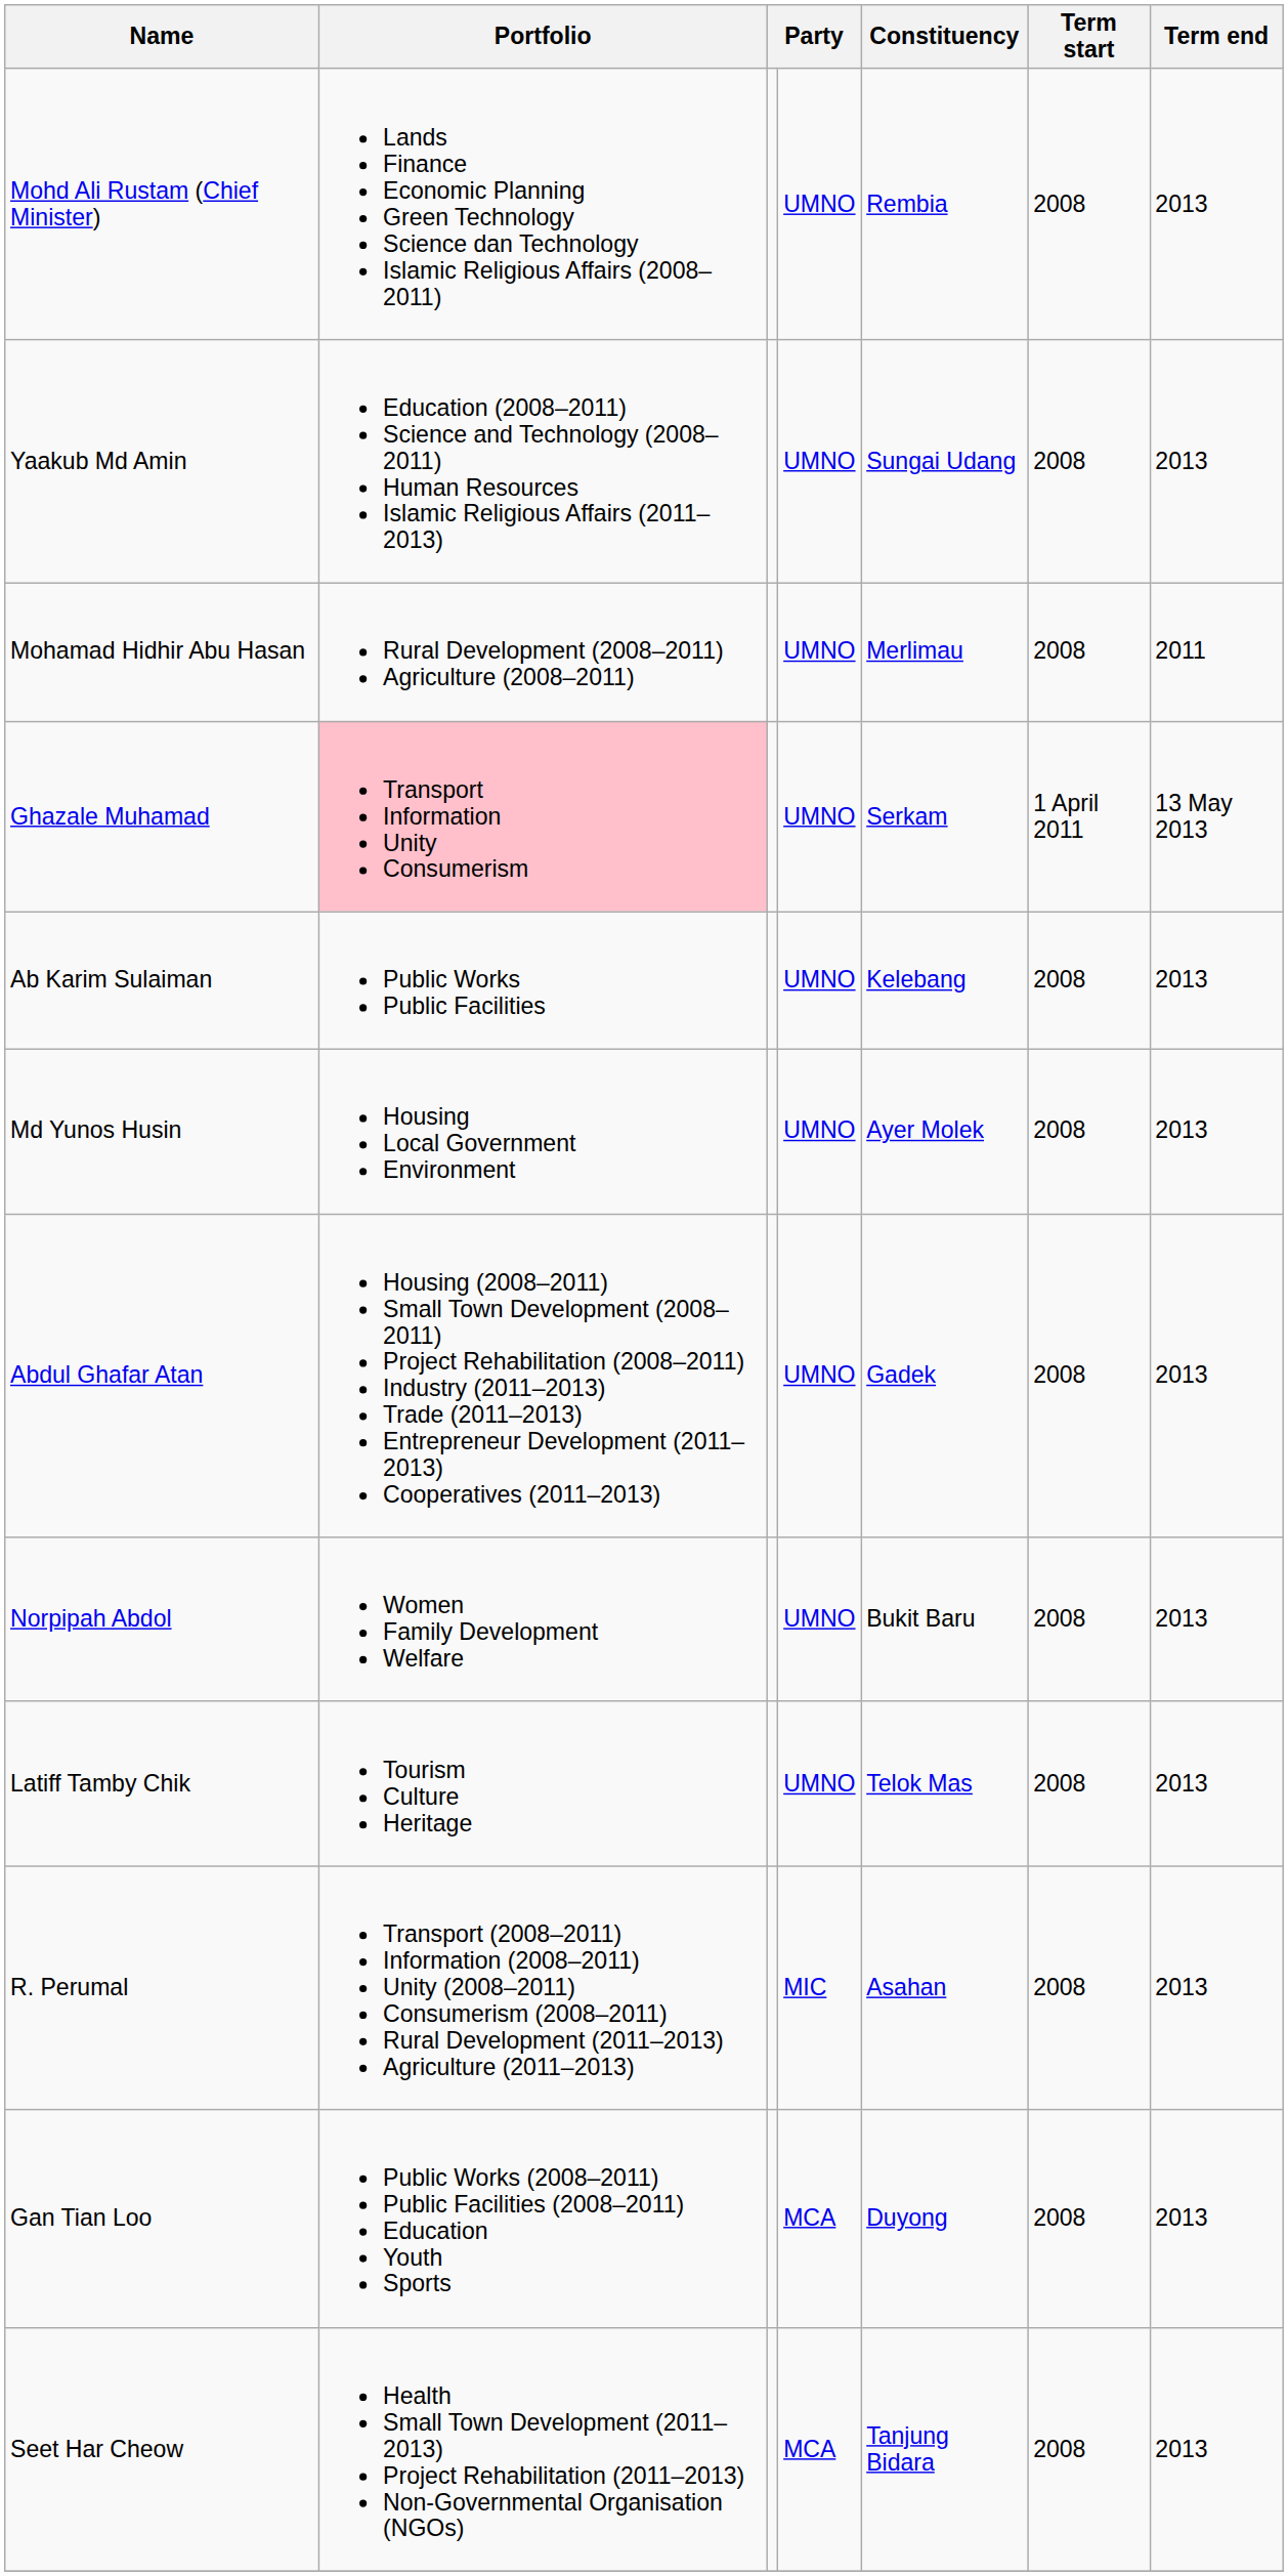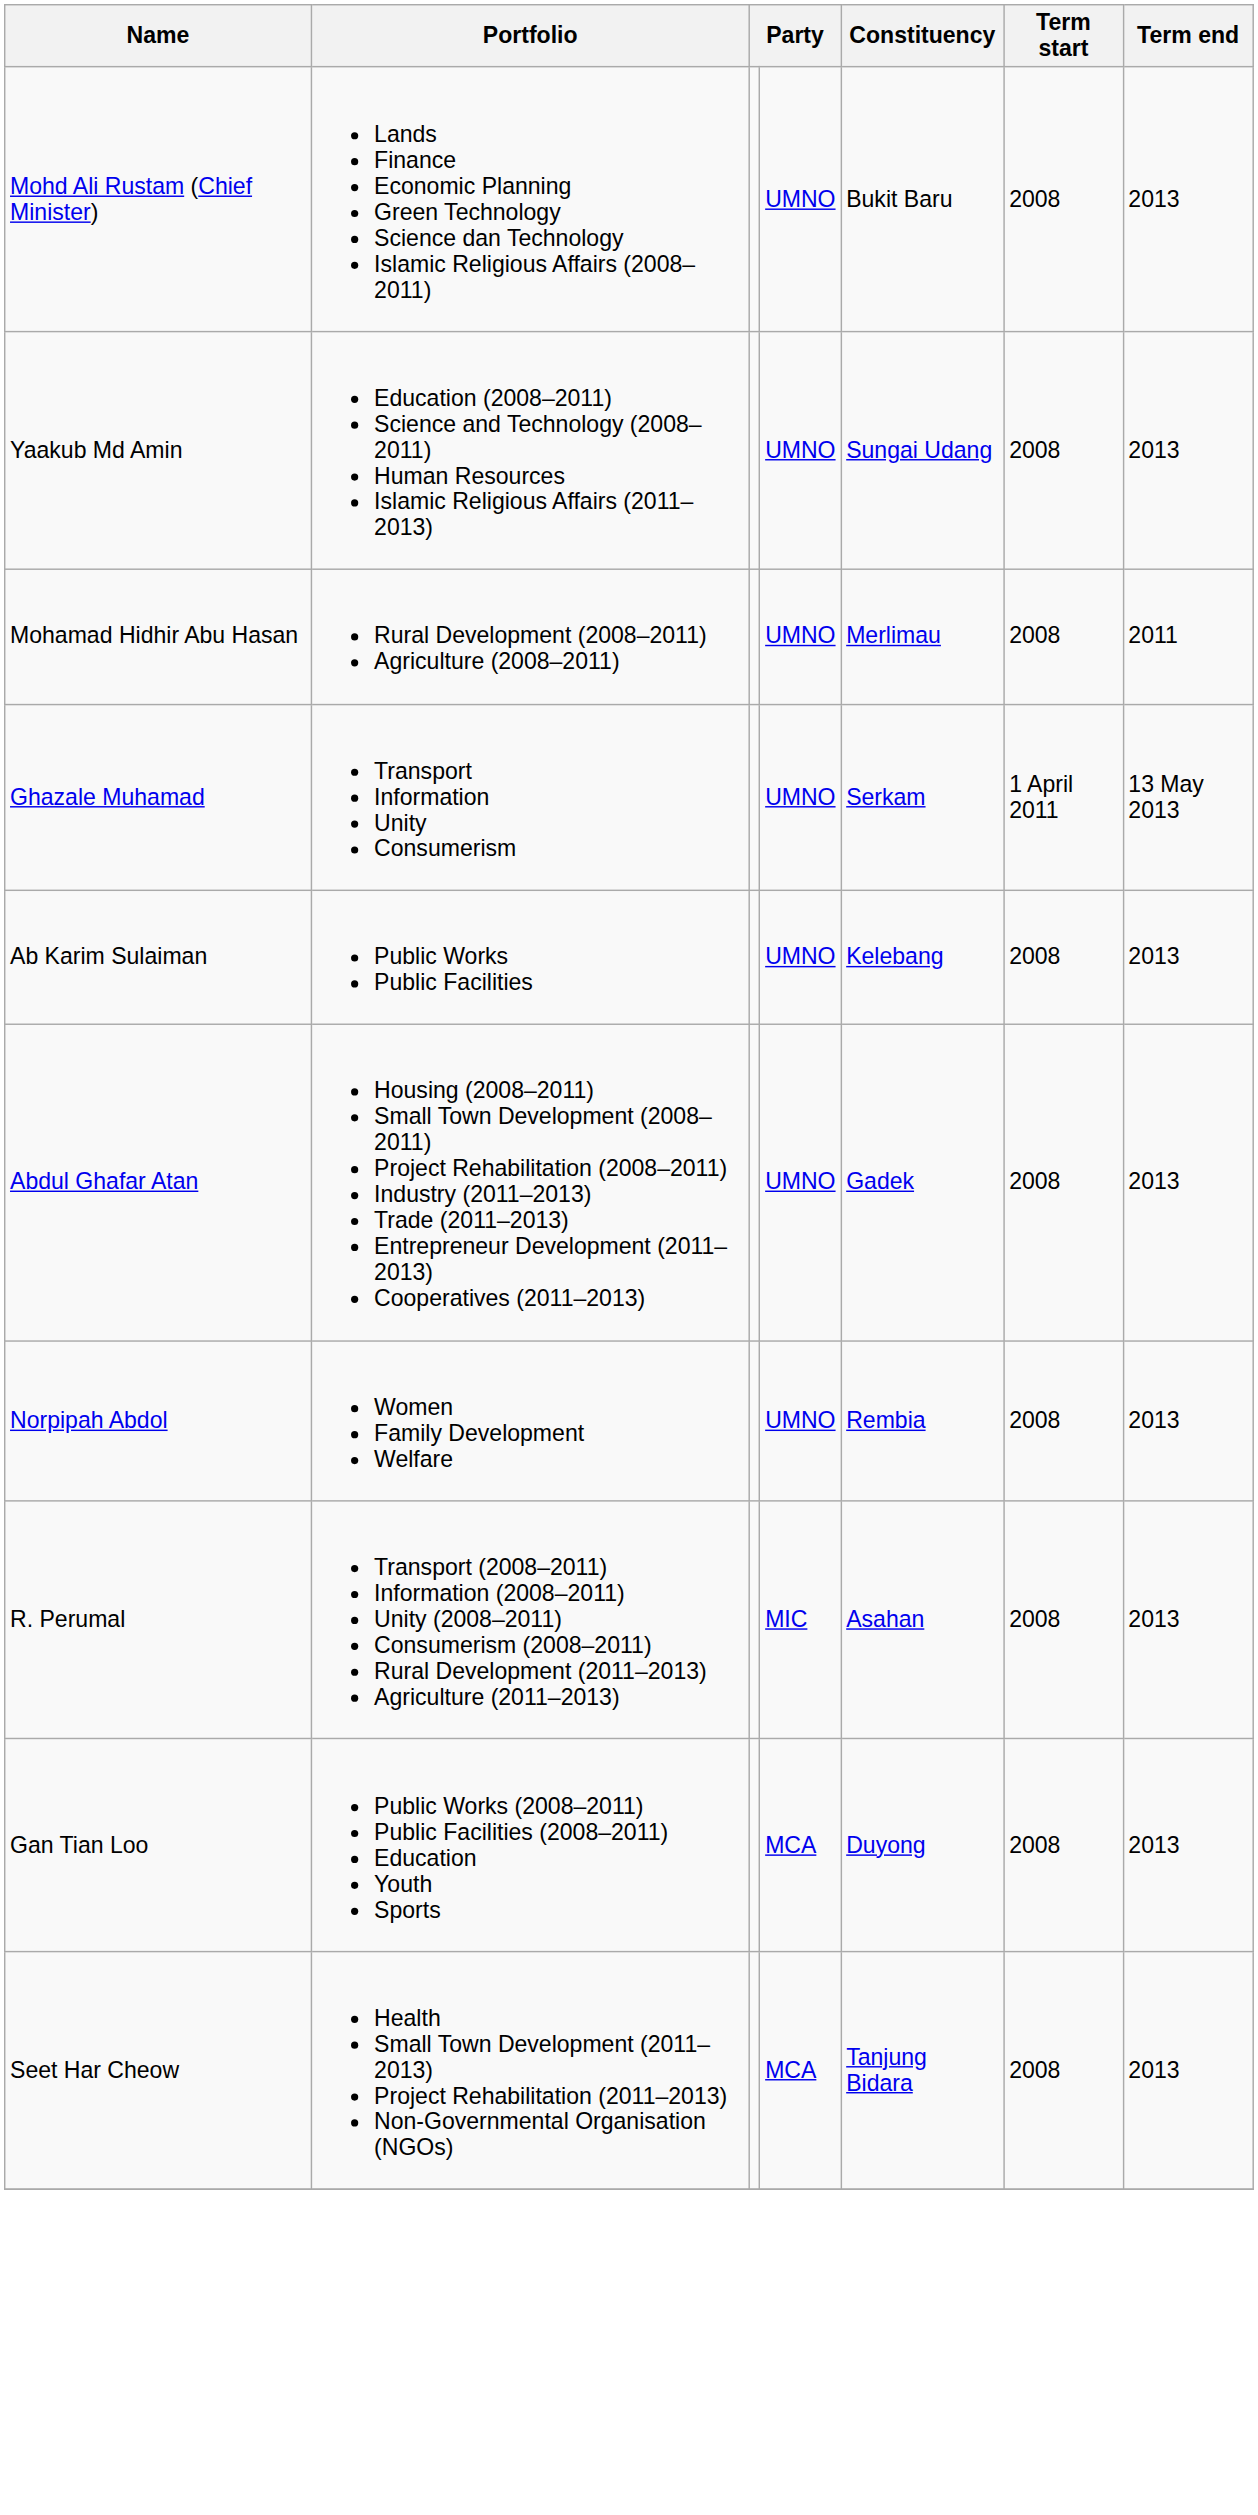Mohd Ali Rustam (Chief Minister) | Constituency: Rembia -> Bukit Baru
Ghazale Muhamad | Portfolio: pink background -> no background
- row: Md Yunos Husin | Housing Local Government Environment | UMNO | Ayer Molek | 2008 | 2013
Norpipah Abdol | Constituency: Bukit Baru -> Rembia
- row: Latiff Tamby Chik | Tourism Culture Heritage | UMNO | Telok Mas | 2008 | 2013
